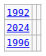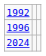rows swapped: 1996 <-> 2024
